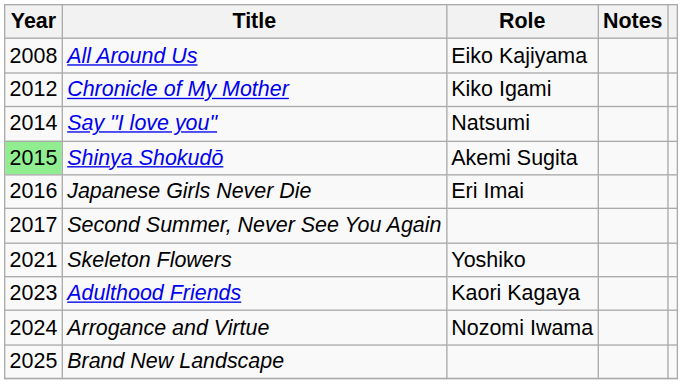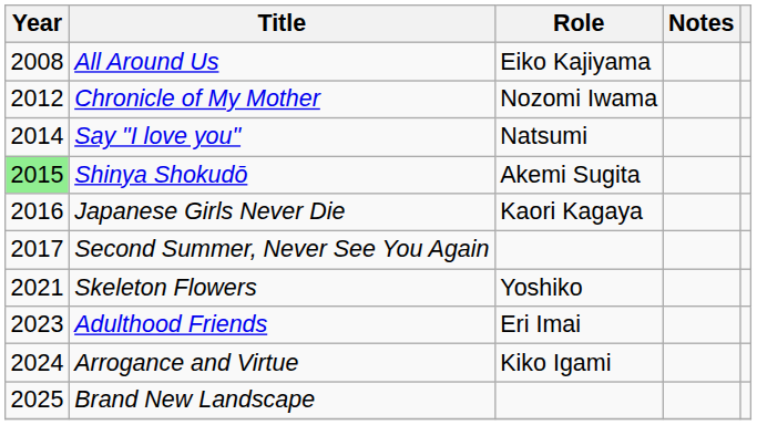Chronicle of My Mother | Role: Kiko Igami -> Nozomi Iwama
Japanese Girls Never Die | Role: Eri Imai -> Kaori Kagaya
Adulthood Friends | Role: Kaori Kagaya -> Eri Imai
Arrogance and Virtue | Role: Nozomi Iwama -> Kiko Igami
